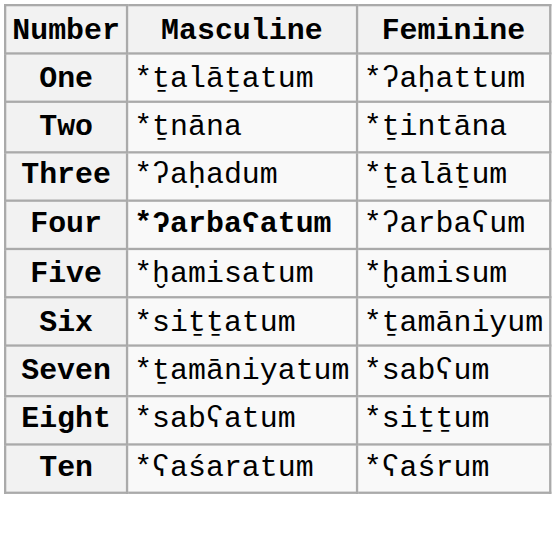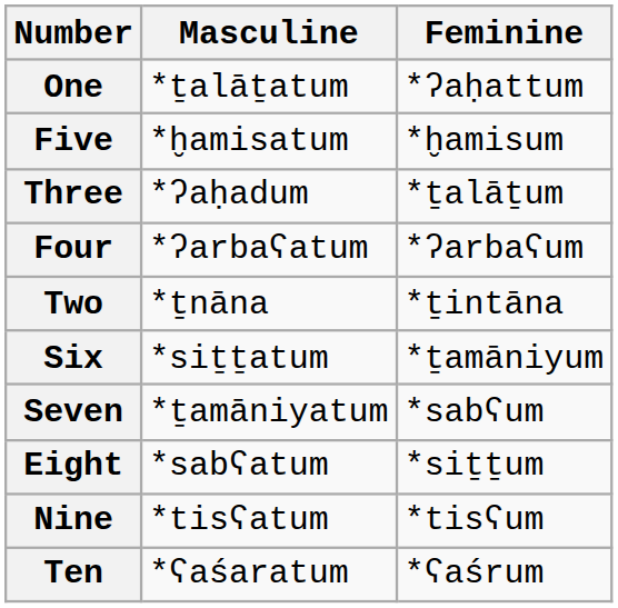rows swapped: Two <-> Five
Four | Masculine: bold -> normal
+ row: Nine | *tisʕatum | *tisʕum
